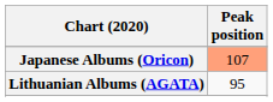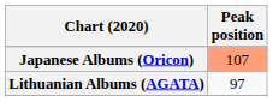Lithuanian Albums (AGATA) | Peak position: 95 -> 97
